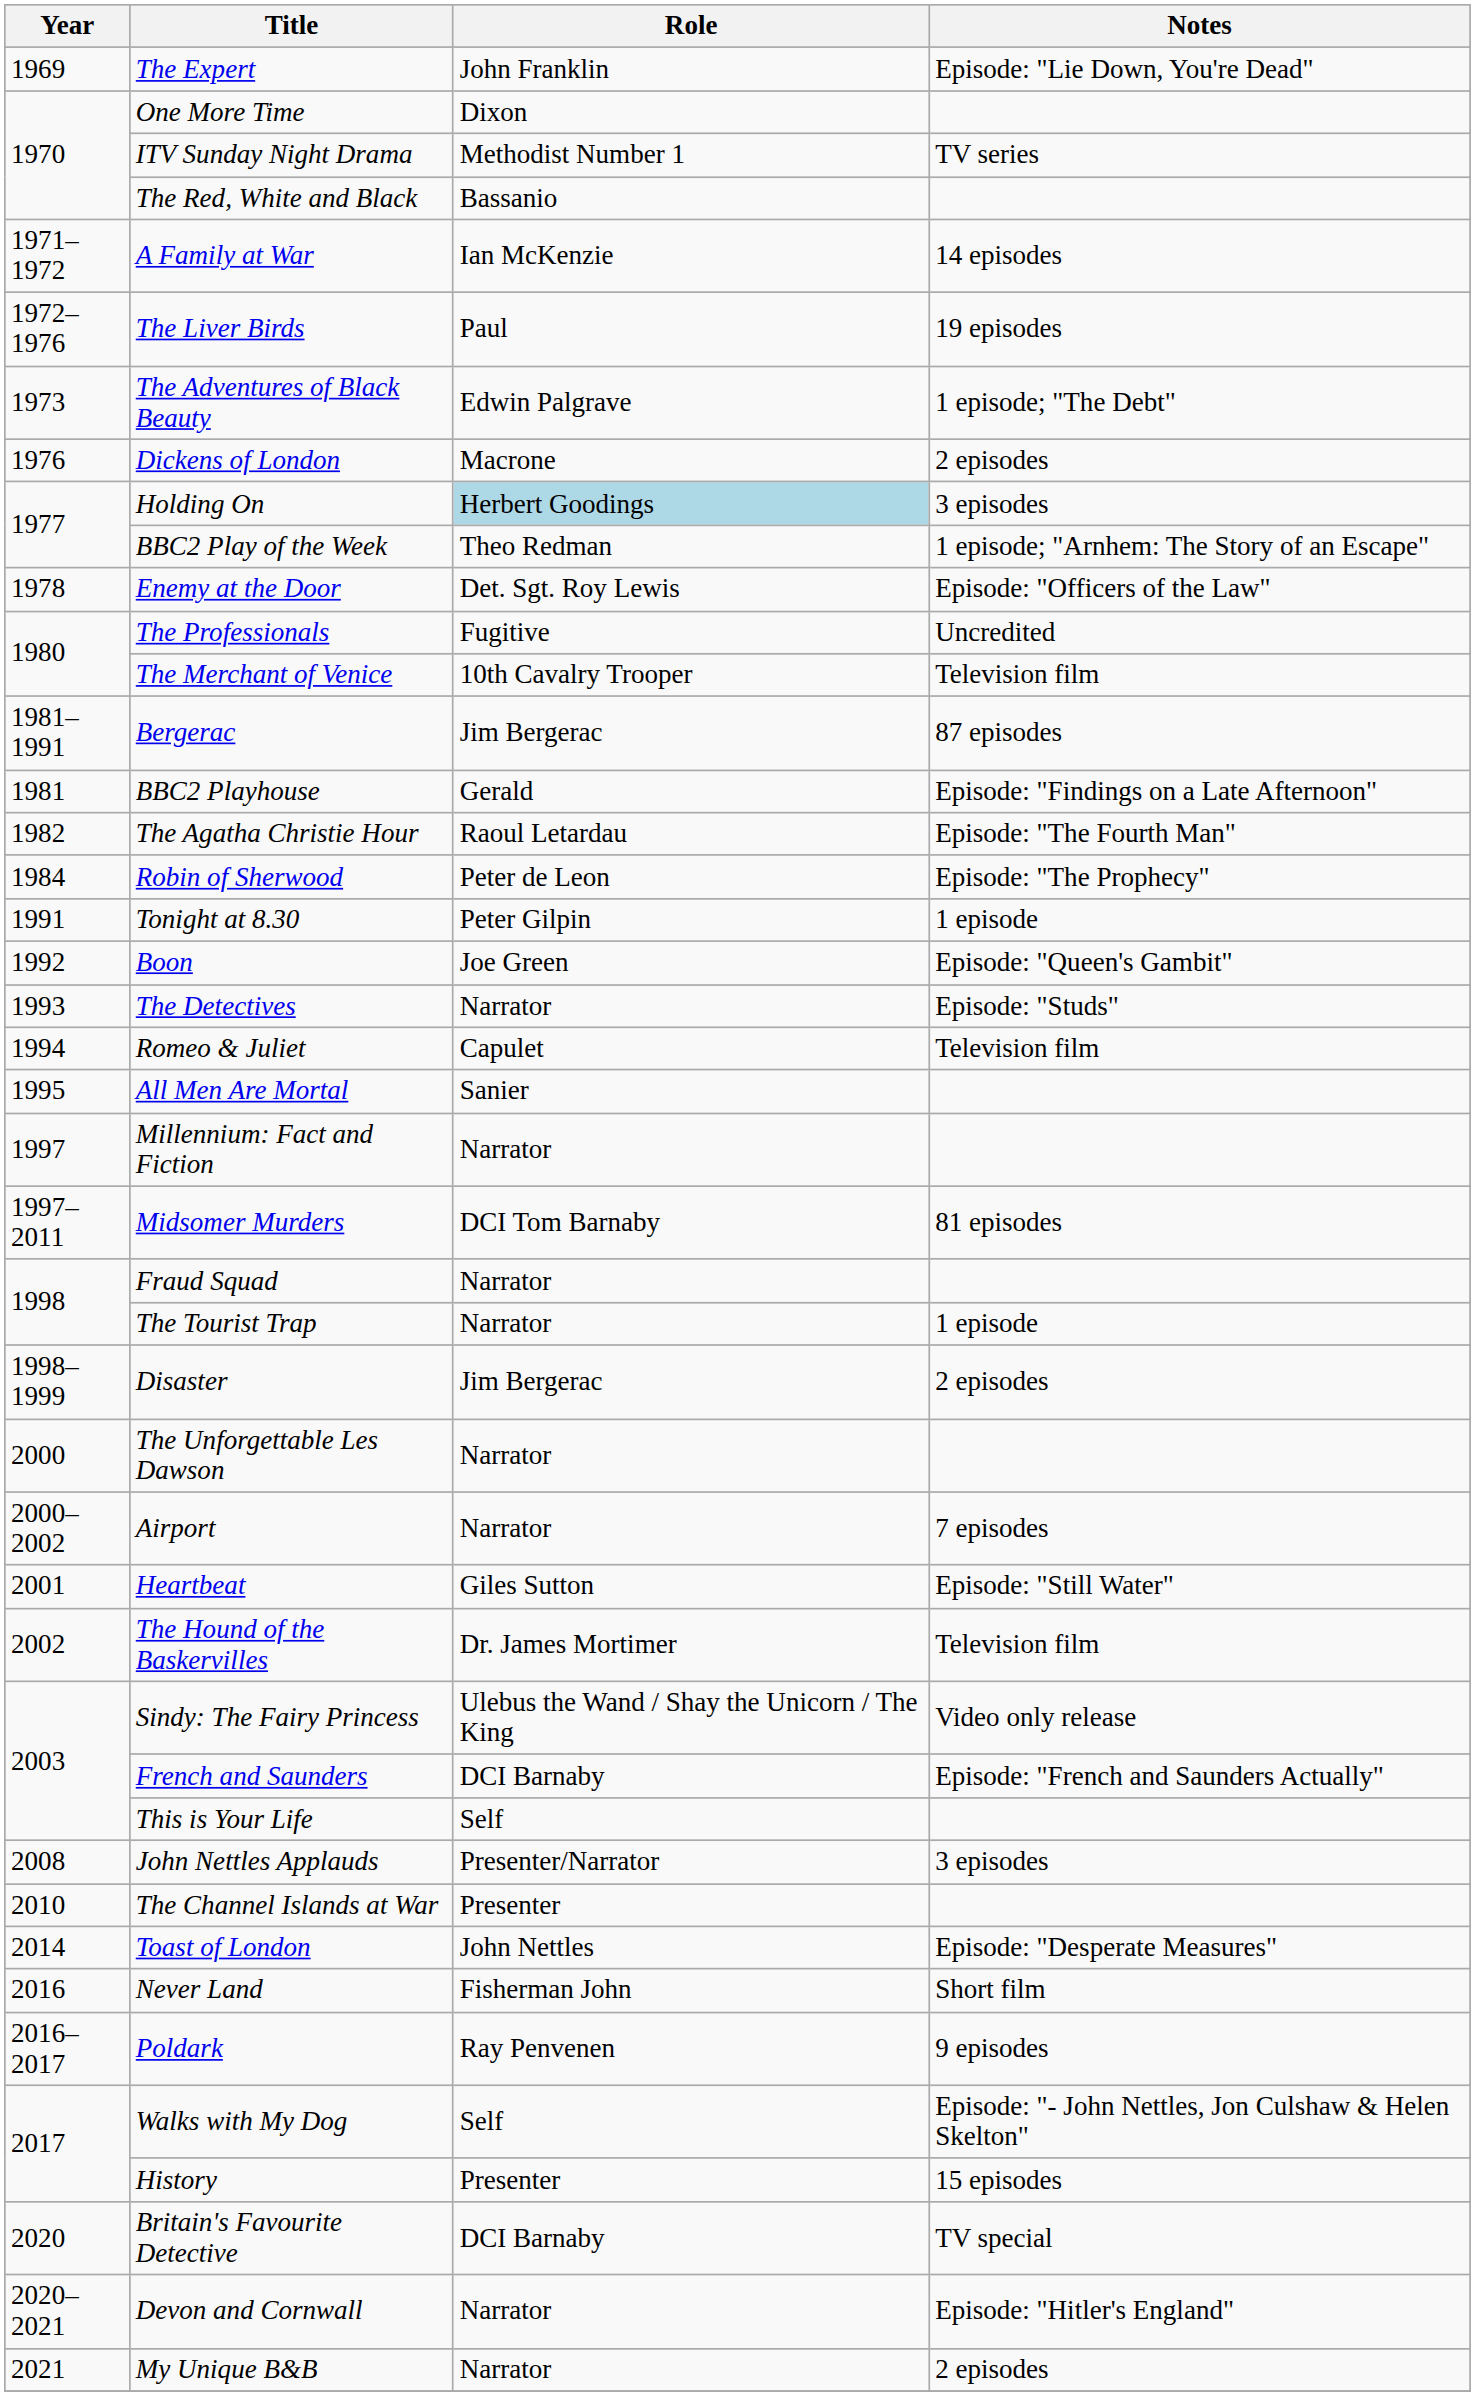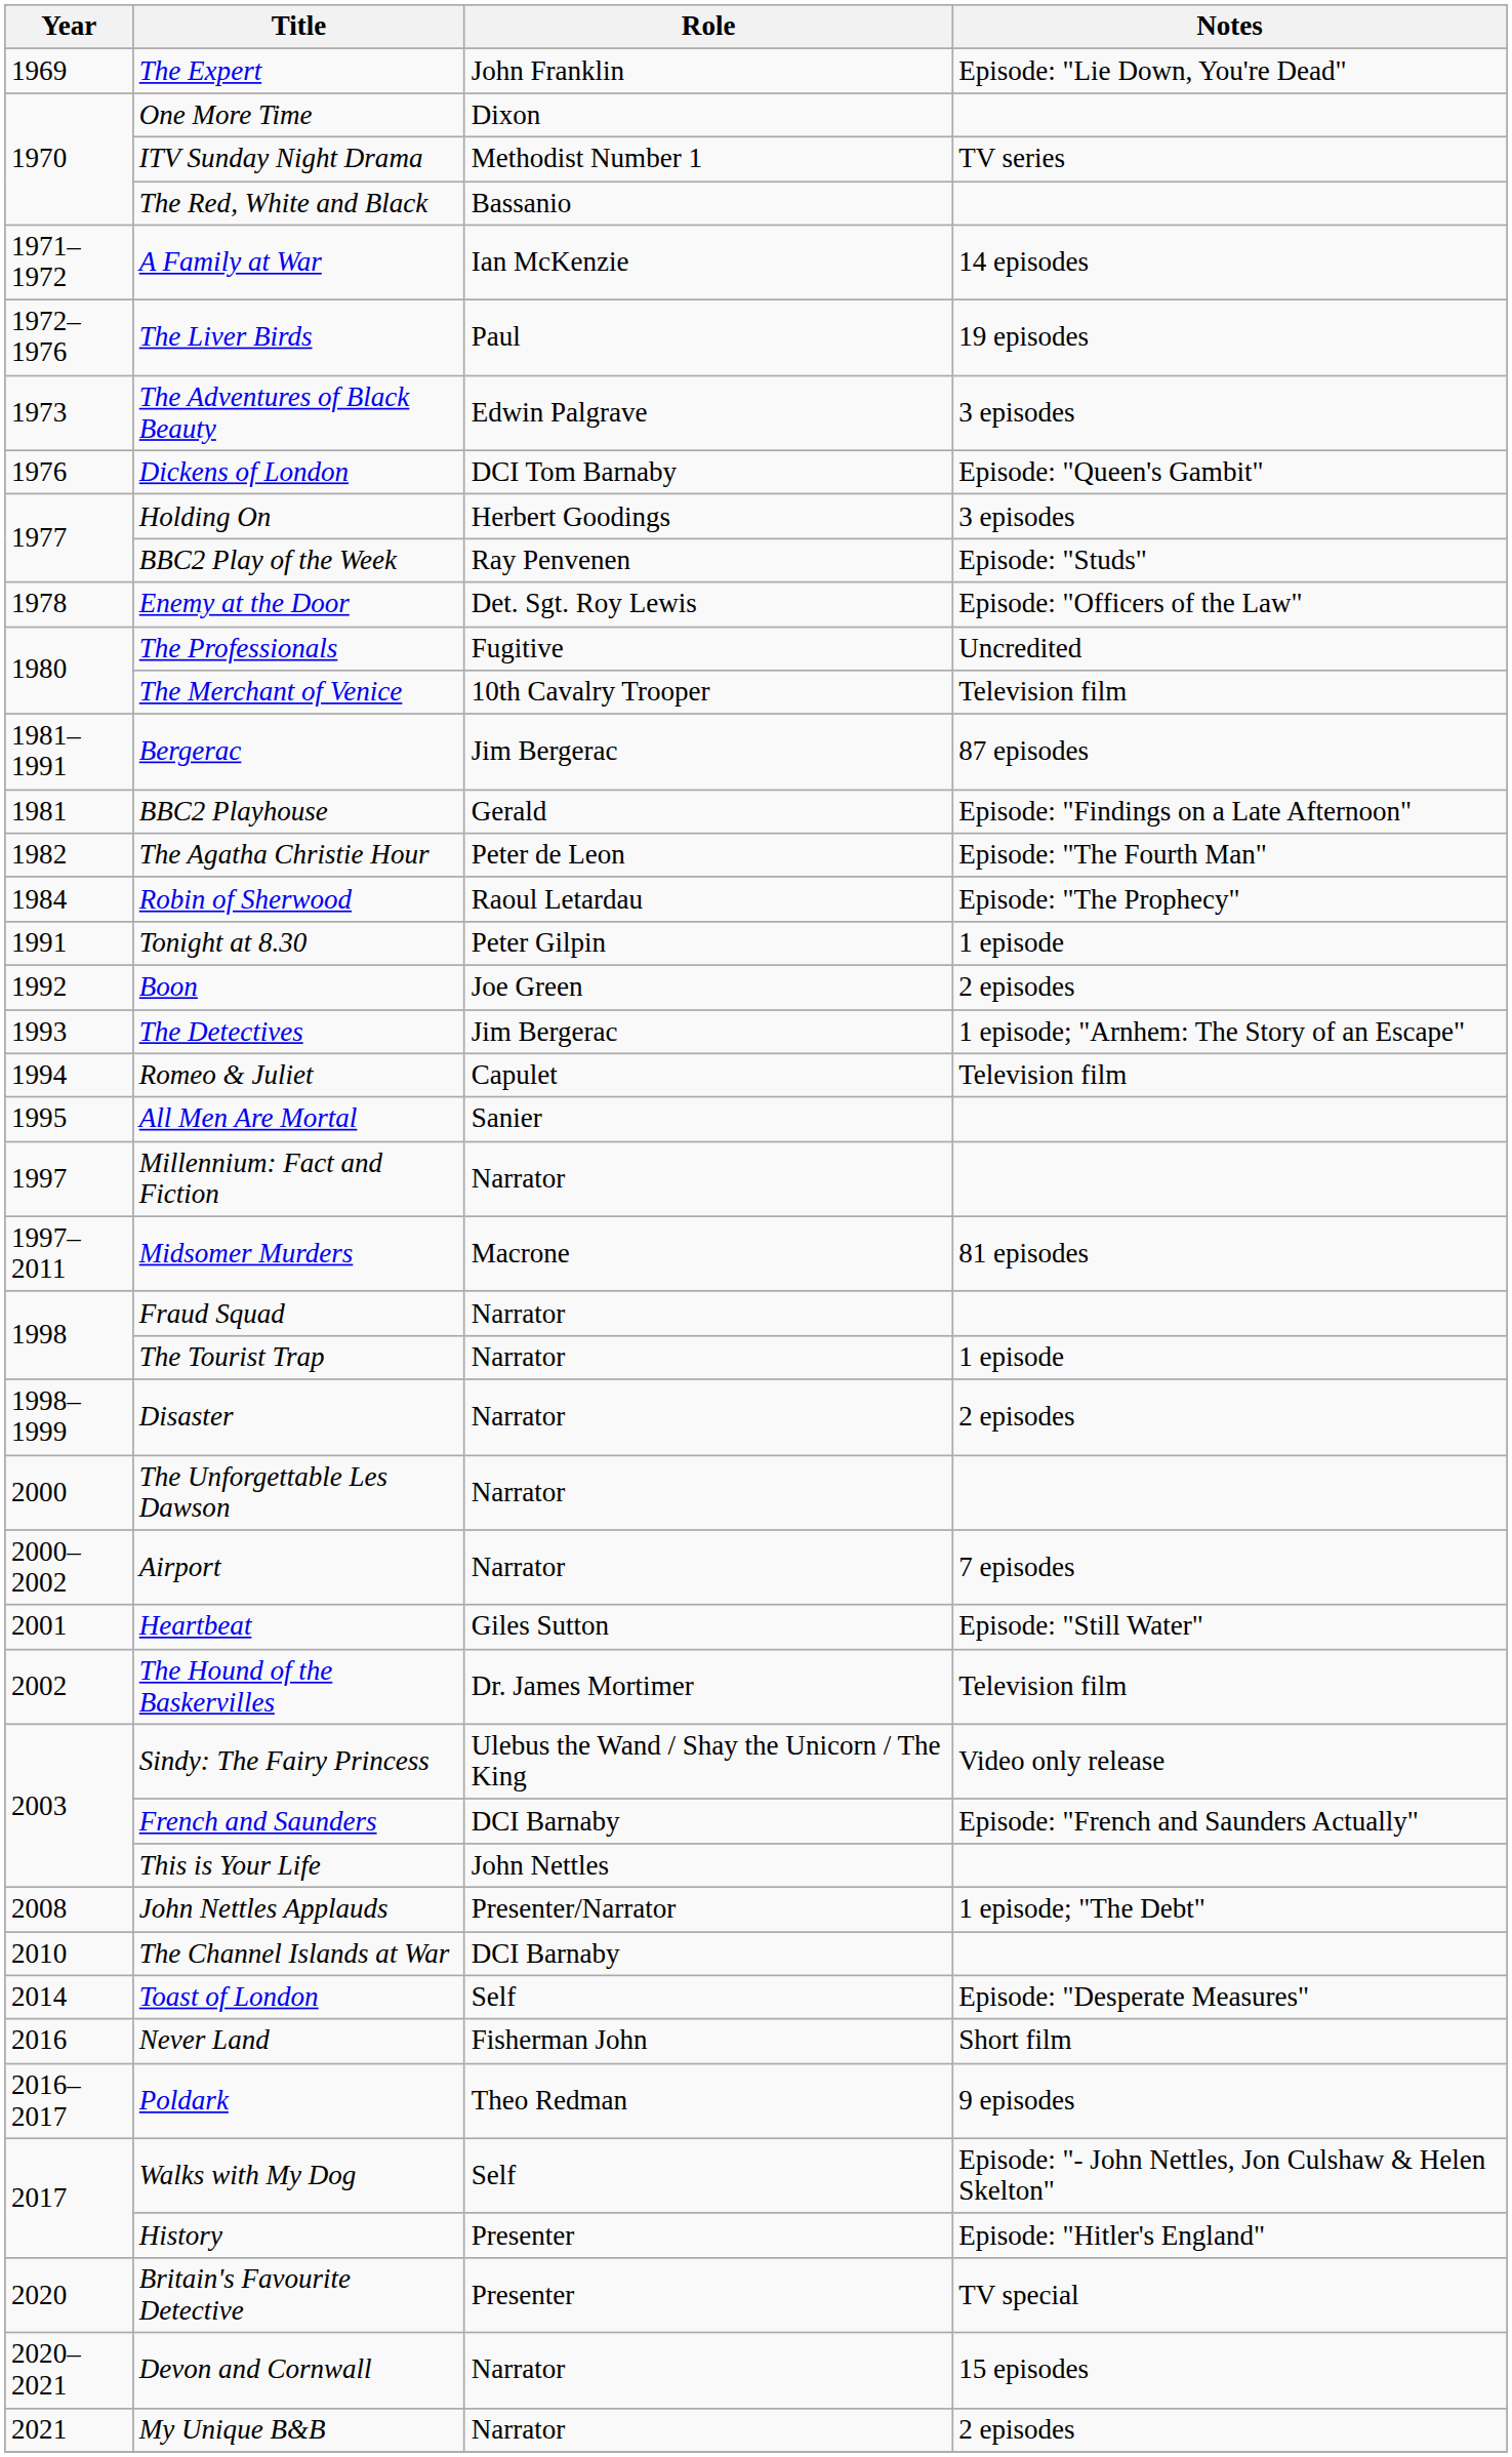The Adventures of Black Beauty | Notes: 1 episode; "The Debt" -> 3 episodes
Dickens of London | Role: Macrone -> DCI Tom Barnaby
Dickens of London | Notes: 2 episodes -> Episode: "Queen's Gambit"
Holding On | Role: lightblue background -> no background
BBC2 Play of the Week | Role: Theo Redman -> Ray Penvenen
BBC2 Play of the Week | Notes: 1 episode; "Arnhem: The Story of an Escape" -> Episode: "Studs"
The Agatha Christie Hour | Role: Raoul Letardau -> Peter de Leon
Robin of Sherwood | Role: Peter de Leon -> Raoul Letardau
Boon | Notes: Episode: "Queen's Gambit" -> 2 episodes
The Detectives | Role: Narrator -> Jim Bergerac
The Detectives | Notes: Episode: "Studs" -> 1 episode; "Arnhem: The Story of an Escape"
Midsomer Murders | Role: DCI Tom Barnaby -> Macrone
Disaster | Role: Jim Bergerac -> Narrator
This is Your Life | Role: Self -> John Nettles
John Nettles Applauds | Notes: 3 episodes -> 1 episode; "The Debt"
The Channel Islands at War | Role: Presenter -> DCI Barnaby
Toast of London | Role: John Nettles -> Self
Poldark | Role: Ray Penvenen -> Theo Redman
History | Notes: 15 episodes -> Episode: "Hitler's England"
Britain's Favourite Detective | Role: DCI Barnaby -> Presenter
Devon and Cornwall | Notes: Episode: "Hitler's England" -> 15 episodes
